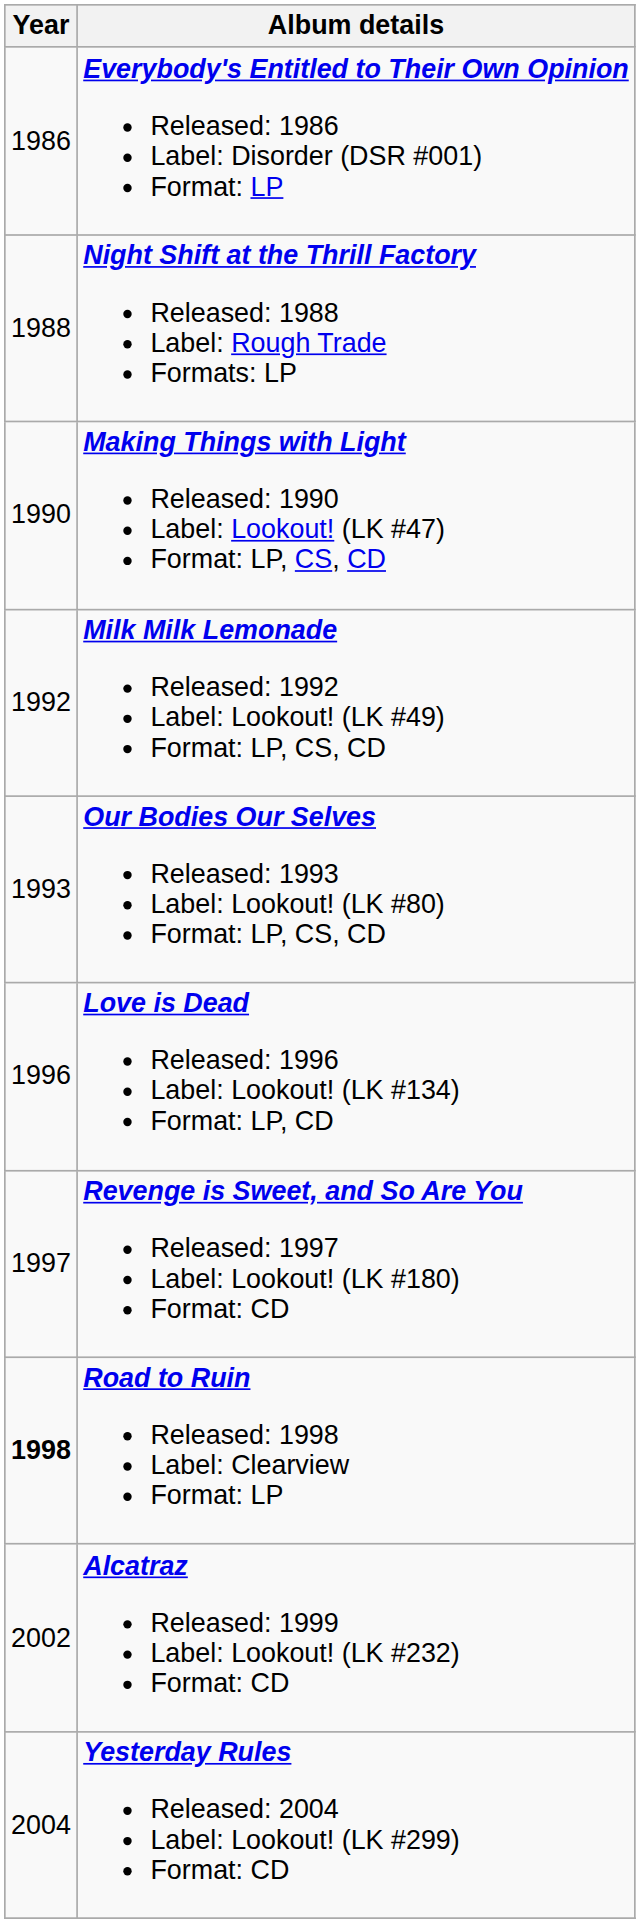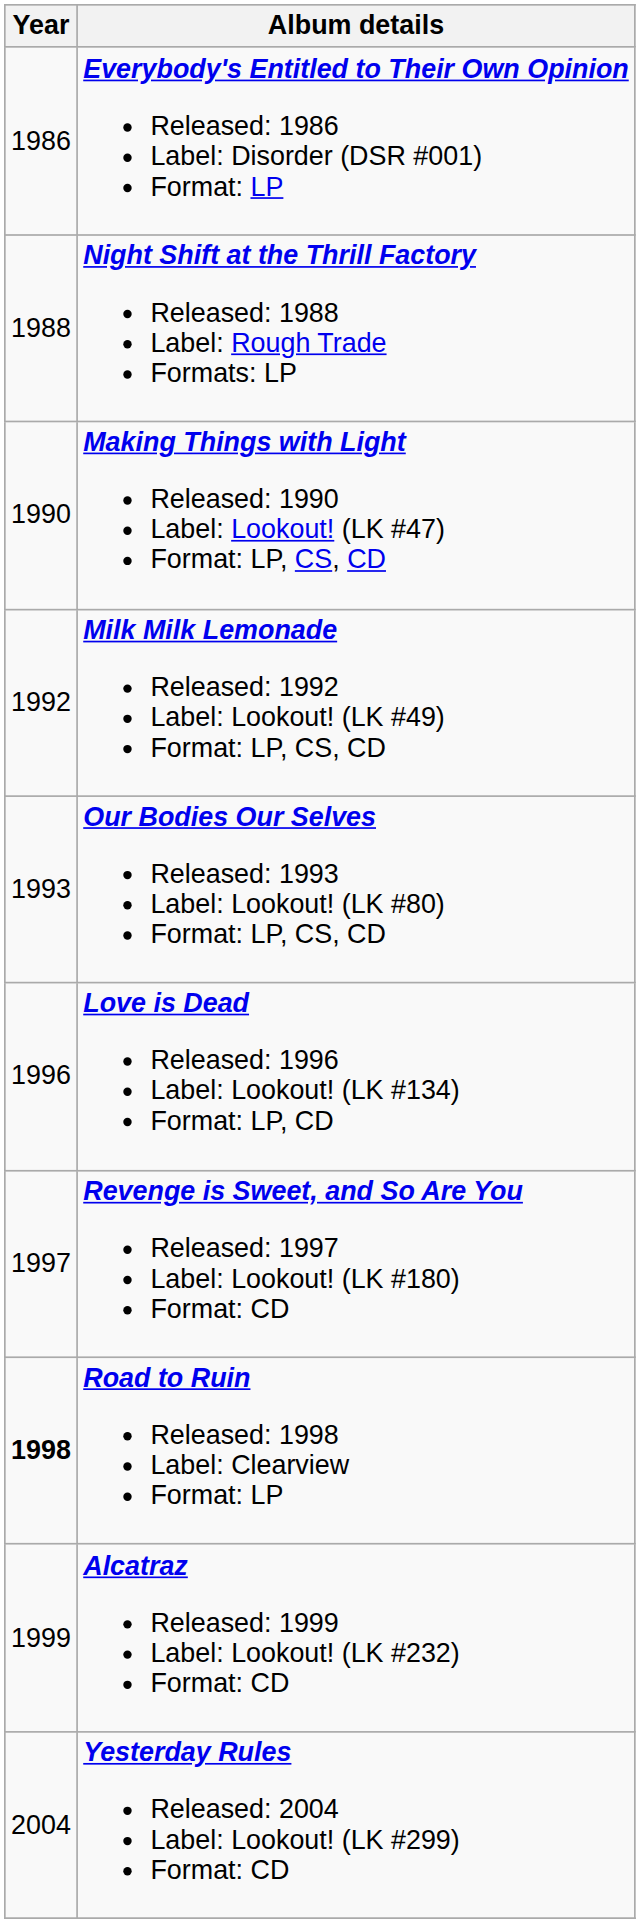Alcatraz Released: 1999 Label: Lookout! (LK #232) Format: CD | Year: 2002 -> 1999
